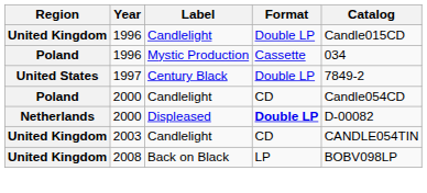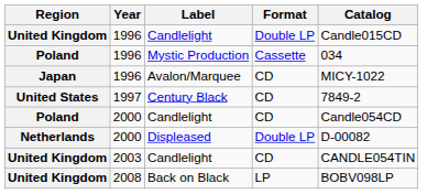+ row: Japan | 1996 | Avalon/Marquee | CD | MICY-1022
Century Black | Format: Double LP -> CD
Displeased | Format: bold -> normal
